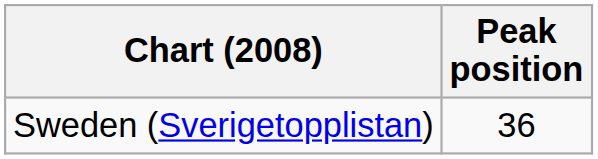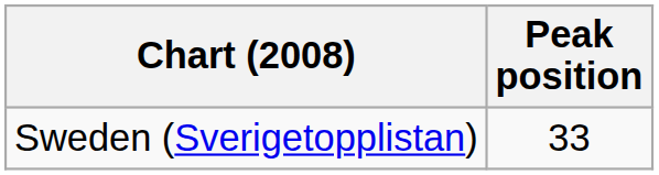Sweden (Sverigetopplistan) | Peak position: 36 -> 33
